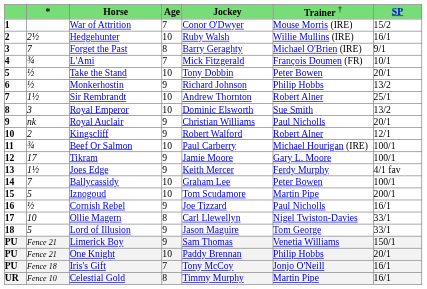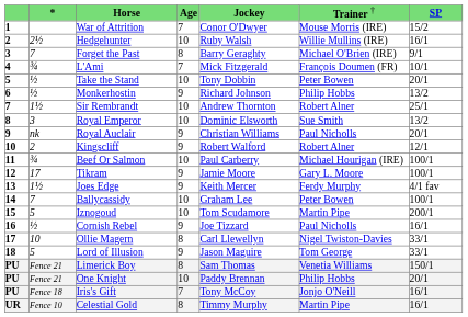Limerick Boy | column 4: 9 -> 8
